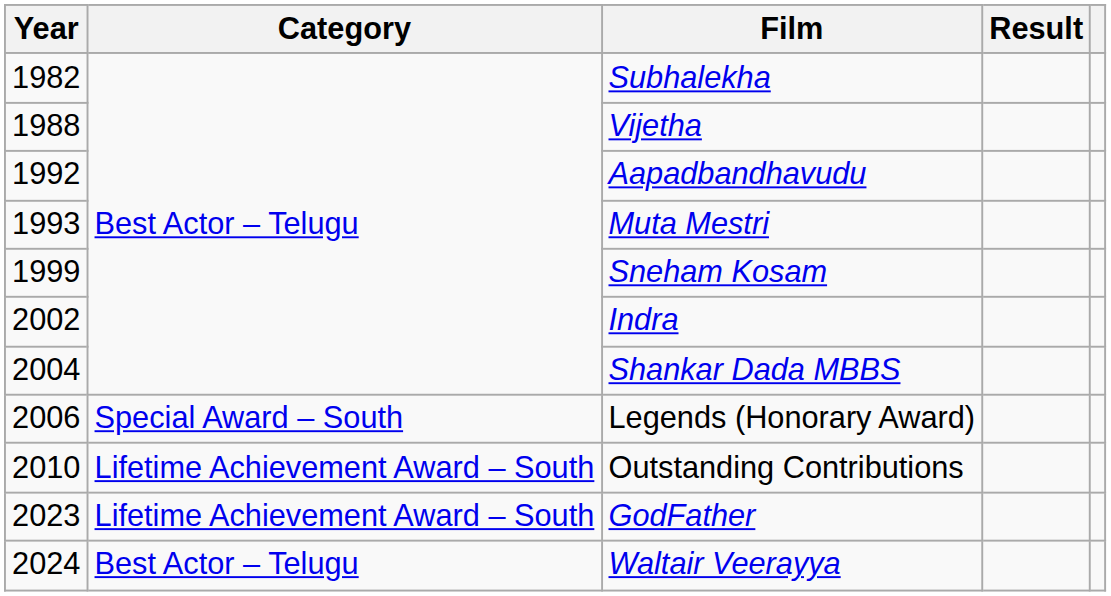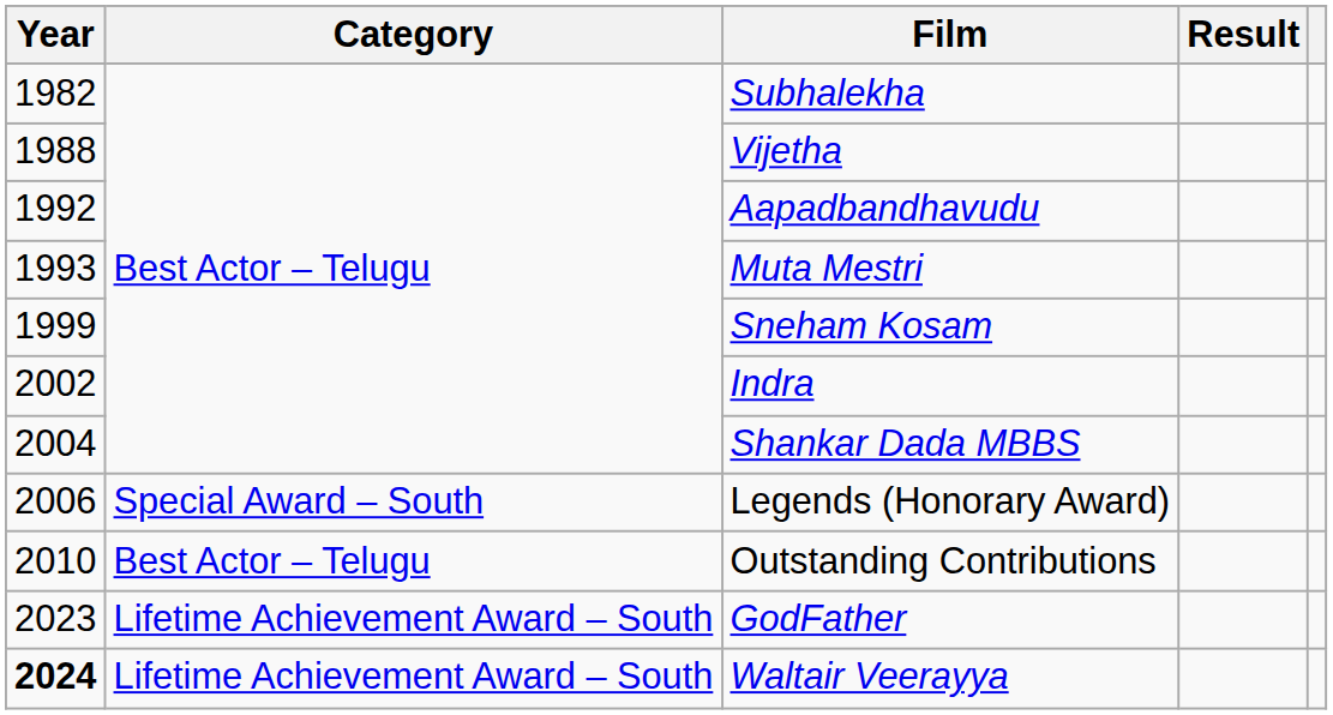Outstanding Contributions | Category: Lifetime Achievement Award – South -> Best Actor – Telugu
Waltair Veerayya | Year: normal -> bold
Waltair Veerayya | Category: Best Actor – Telugu -> Lifetime Achievement Award – South
